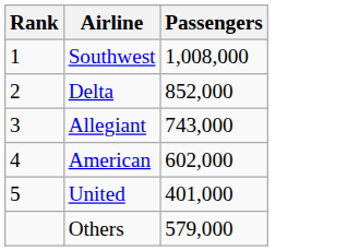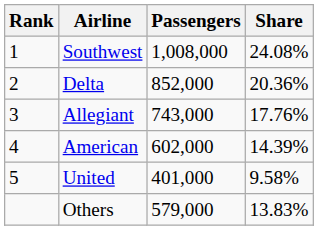+ column: Share | 24.08% | 20.36% | 17.76% | 14.39% | 9.58% | 13.83%
